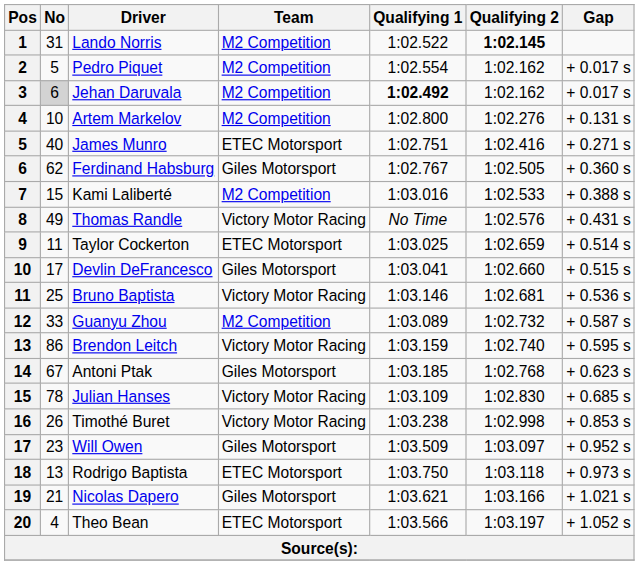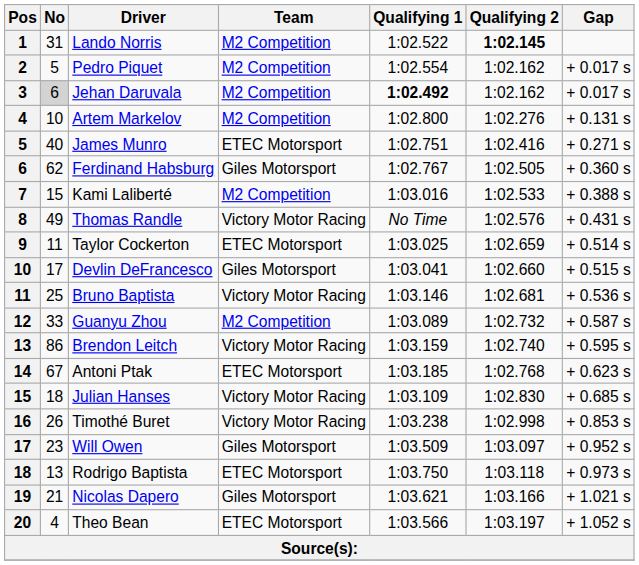Antoni Ptak | Team: Giles Motorsport -> ETEC Motorsport
Julian Hanses | No: 78 -> 18
